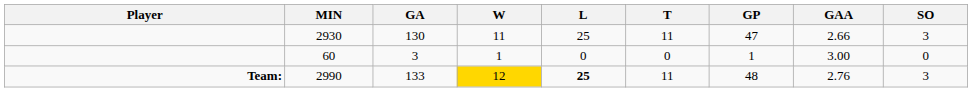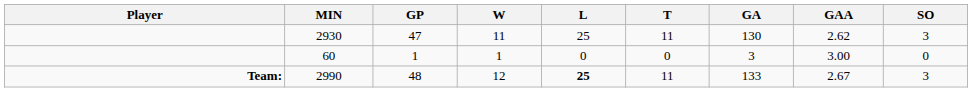columns swapped: GP <-> GA
2930 | GAA: 2.66 -> 2.62
2990 | W: gold background -> no background
2990 | GAA: 2.76 -> 2.67
